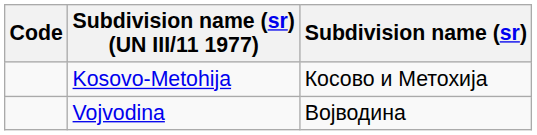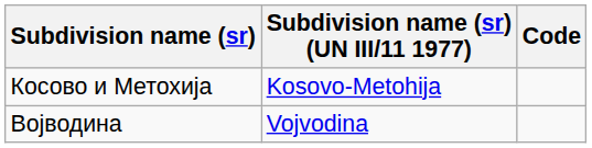columns swapped: Code <-> Subdivision name (sr)
